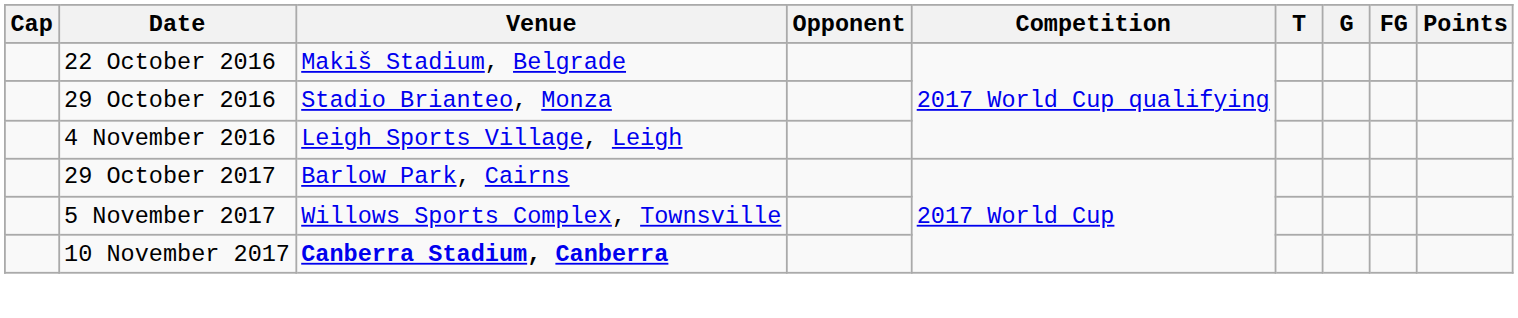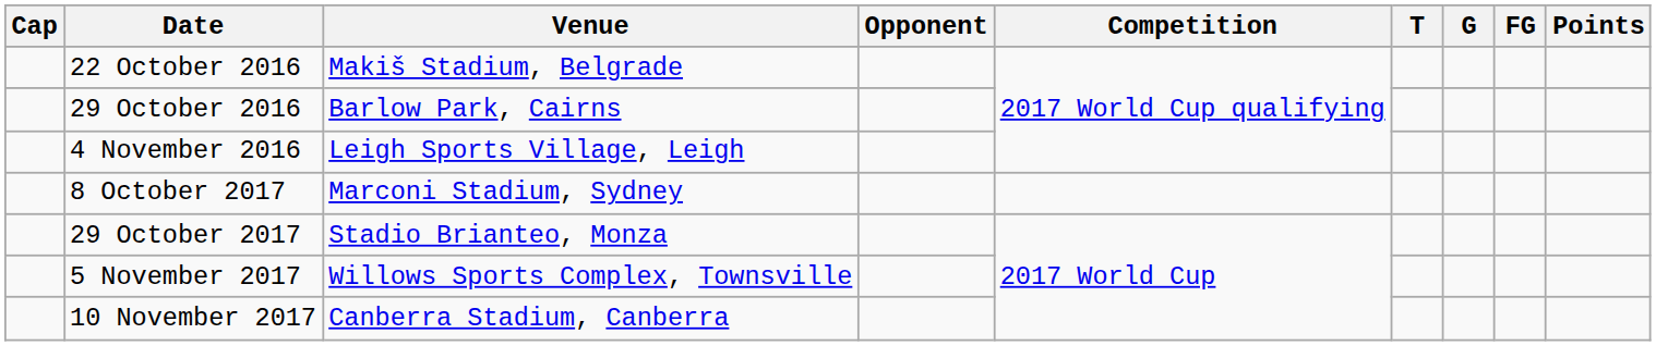29 October 2016 | Venue: Stadio Brianteo, Monza -> Barlow Park, Cairns
+ row: 8 October 2017 | Marconi Stadium, Sydney
29 October 2017 | Venue: Barlow Park, Cairns -> Stadio Brianteo, Monza
10 November 2017 | Venue: bold -> normal
